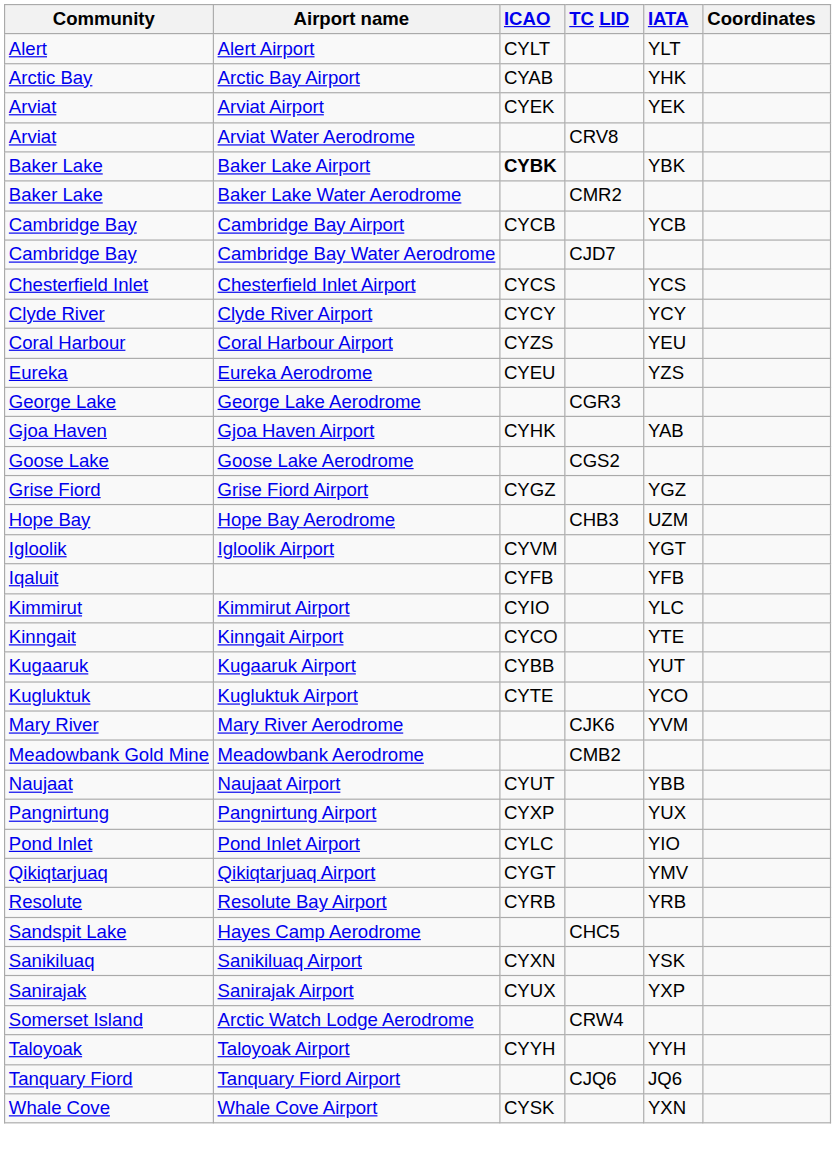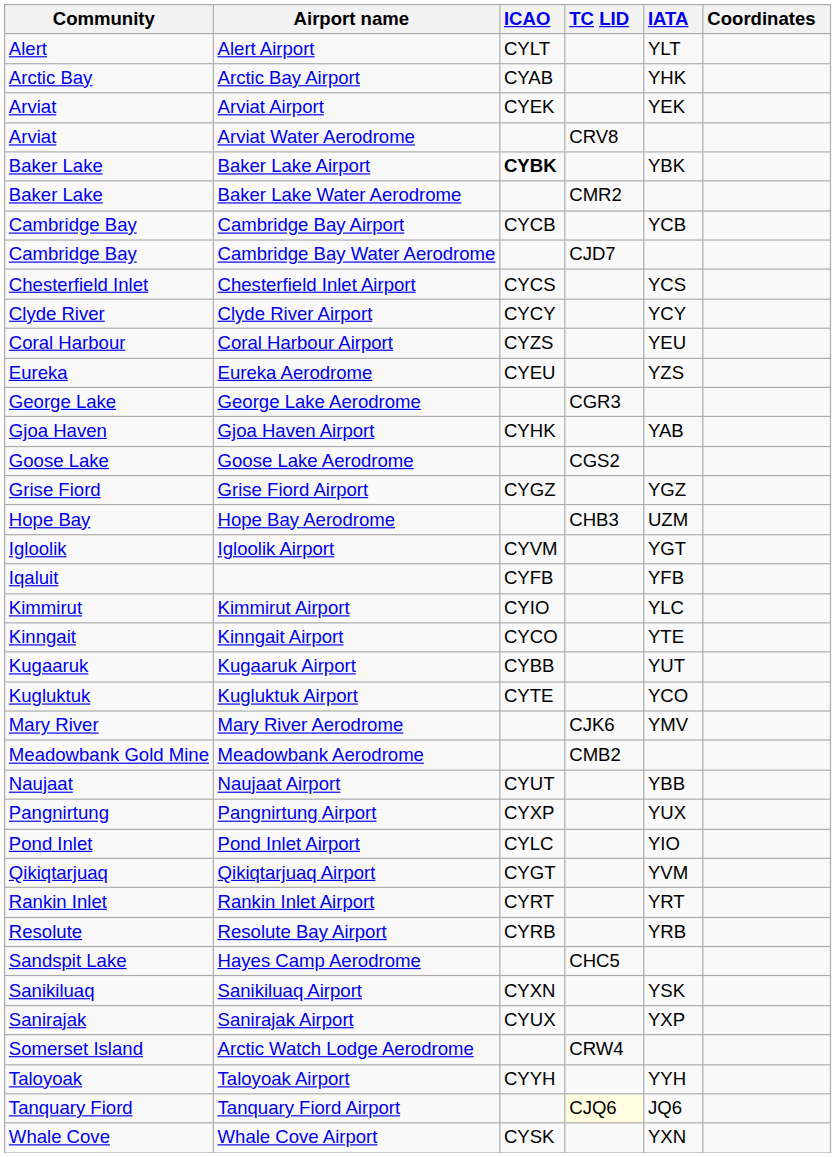Mary River Aerodrome | IATA: YVM -> YMV
Qikiqtarjuaq Airport | IATA: YMV -> YVM
+ row: Rankin Inlet | Rankin Inlet Airport | CYRT | YRT
Tanquary Fiord Airport | TC LID: no background -> lightyellow background
